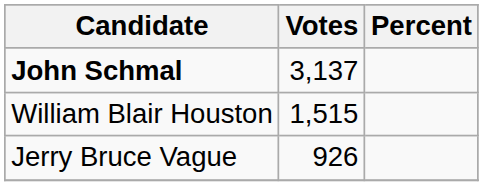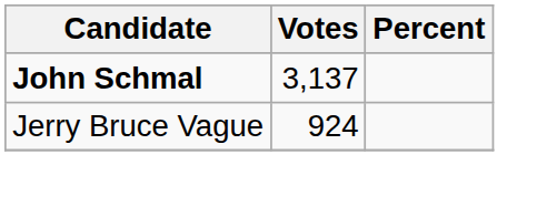- row: William Blair Houston | 1,515
Jerry Bruce Vague | Votes: 926 -> 924
